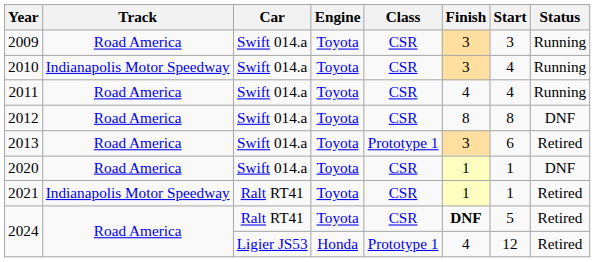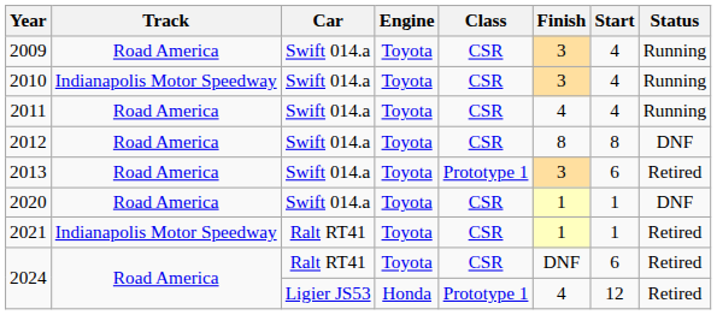2009 | Start: 3 -> 4
2024 / Ralt RT41 | Finish: bold -> normal
2024 / Ralt RT41 | Start: 5 -> 6
